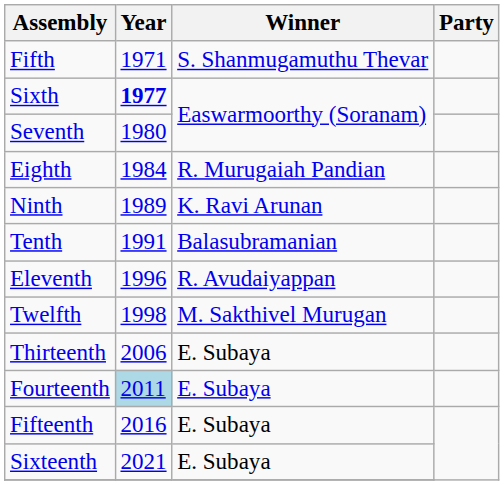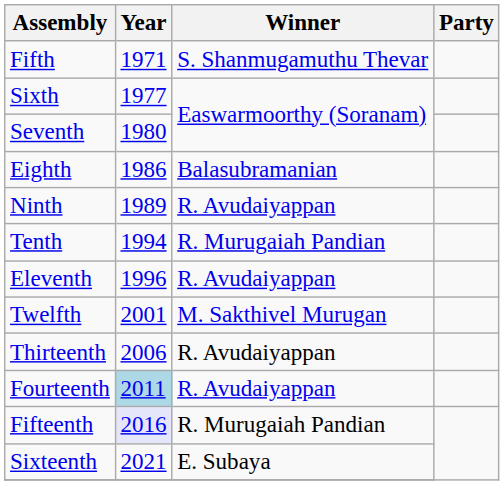Sixth | Year: bold -> normal
Eighth | Year: 1984 -> 1986
Eighth | Winner: R. Murugaiah Pandian -> Balasubramanian
Ninth | Winner: K. Ravi Arunan -> R. Avudaiyappan
Tenth | Year: 1991 -> 1994
Tenth | Winner: Balasubramanian -> R. Murugaiah Pandian
Twelfth | Year: 1998 -> 2001
Thirteenth | Winner: E. Subaya -> R. Avudaiyappan
Fourteenth | Winner: E. Subaya -> R. Avudaiyappan
Fifteenth | Year: no background -> lavender background
Fifteenth | Winner: E. Subaya -> R. Murugaiah Pandian
